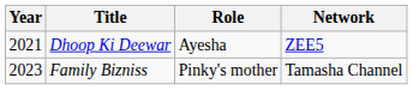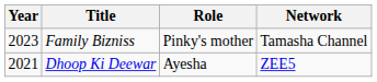rows swapped: Dhoop Ki Deewar <-> Family Bizniss
